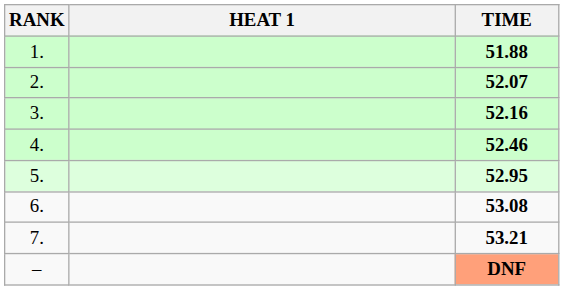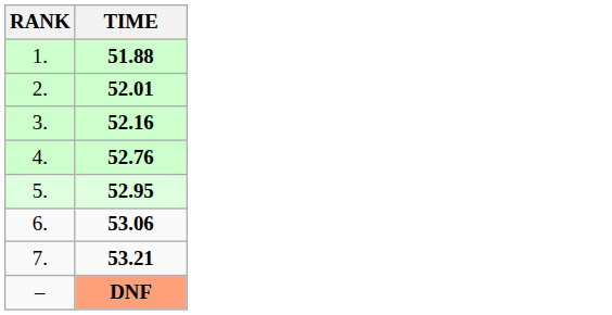- column: HEAT 1
2. | TIME: 52.07 -> 52.01
4. | TIME: 52.46 -> 52.76
6. | TIME: 53.08 -> 53.06
